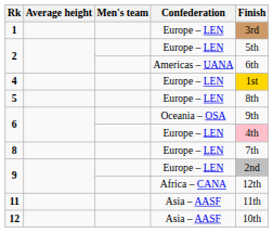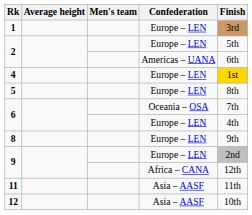6 / Oceania – OSA | Finish: 9th -> 7th
6 / Europe – LEN | Finish: pink background -> no background
8 | Finish: 7th -> 9th
